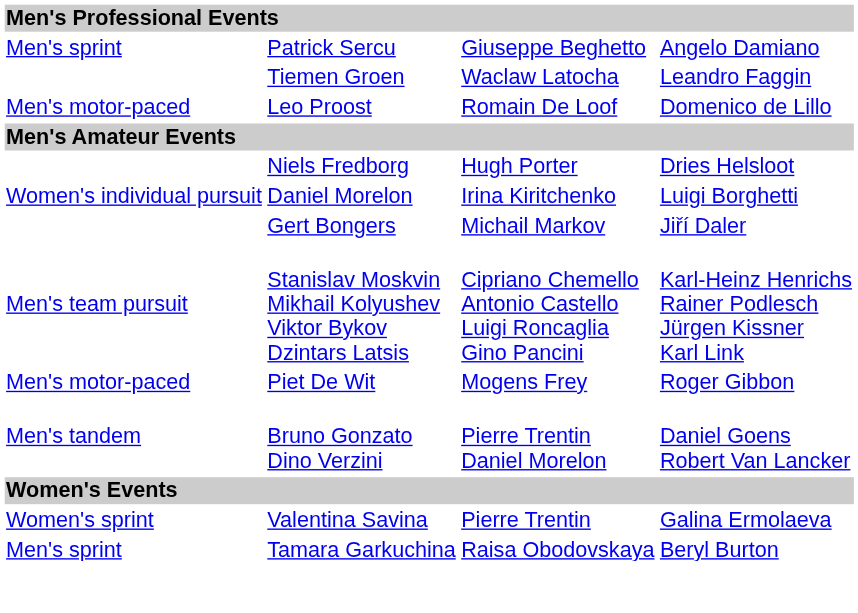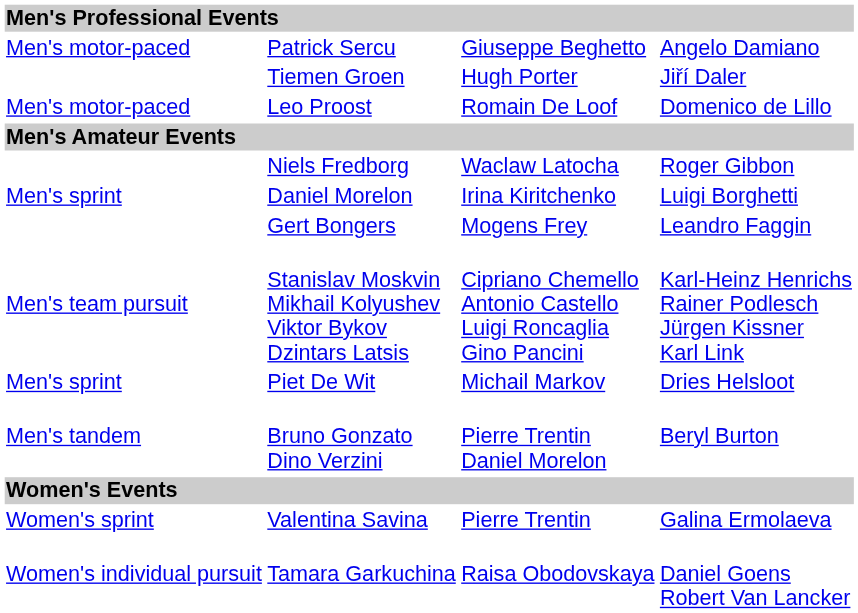Patrick Sercu | column 1: Men's sprint -> Men's motor-paced
Tiemen Groen | column 3: Waclaw Latocha -> Hugh Porter
Tiemen Groen | column 4: Leandro Faggin -> Jiří Daler
Niels Fredborg | column 3: Hugh Porter -> Waclaw Latocha
Niels Fredborg | column 4: Dries Helsloot -> Roger Gibbon
Daniel Morelon | column 1: Women's individual pursuit -> Men's sprint
Gert Bongers | column 3: Michail Markov -> Mogens Frey
Gert Bongers | column 4: Jiří Daler -> Leandro Faggin
Piet De Wit | column 1: Men's motor-paced -> Men's sprint
Piet De Wit | column 3: Mogens Frey -> Michail Markov
Piet De Wit | column 4: Roger Gibbon -> Dries Helsloot
Bruno Gonzato Dino Verzini | column 4: Daniel Goens Robert Van Lancker -> Beryl Burton
Tamara Garkuchina | column 1: Men's sprint -> Women's individual pursuit
Tamara Garkuchina | column 4: Beryl Burton -> Daniel Goens Robert Van Lancker
